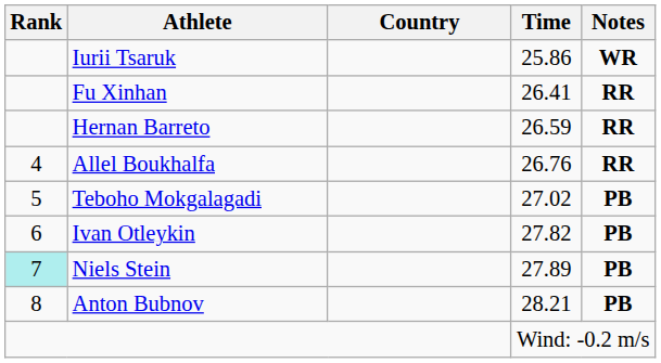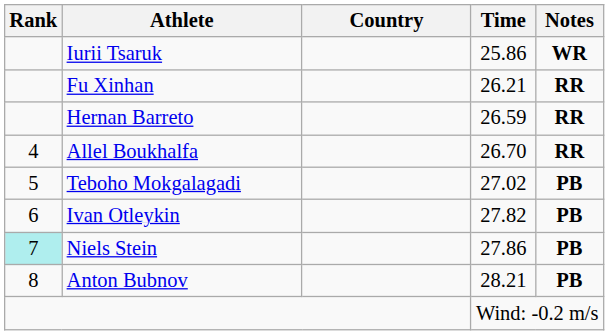Fu Xinhan | Time: 26.41 -> 26.21
Allel Boukhalfa | Time: 26.76 -> 26.70
Niels Stein | Time: 27.89 -> 27.86
